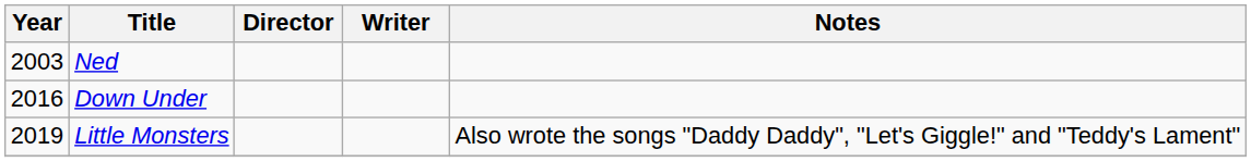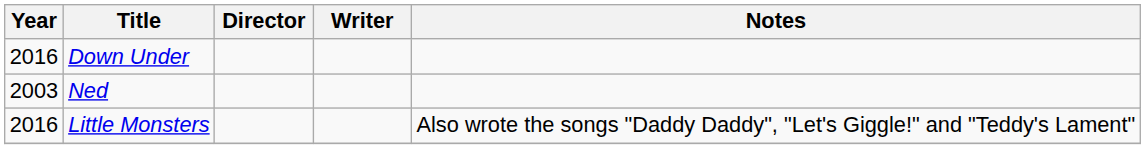rows swapped: Ned <-> Down Under
Little Monsters | Year: 2019 -> 2016
